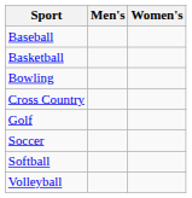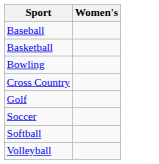- column: Men's
